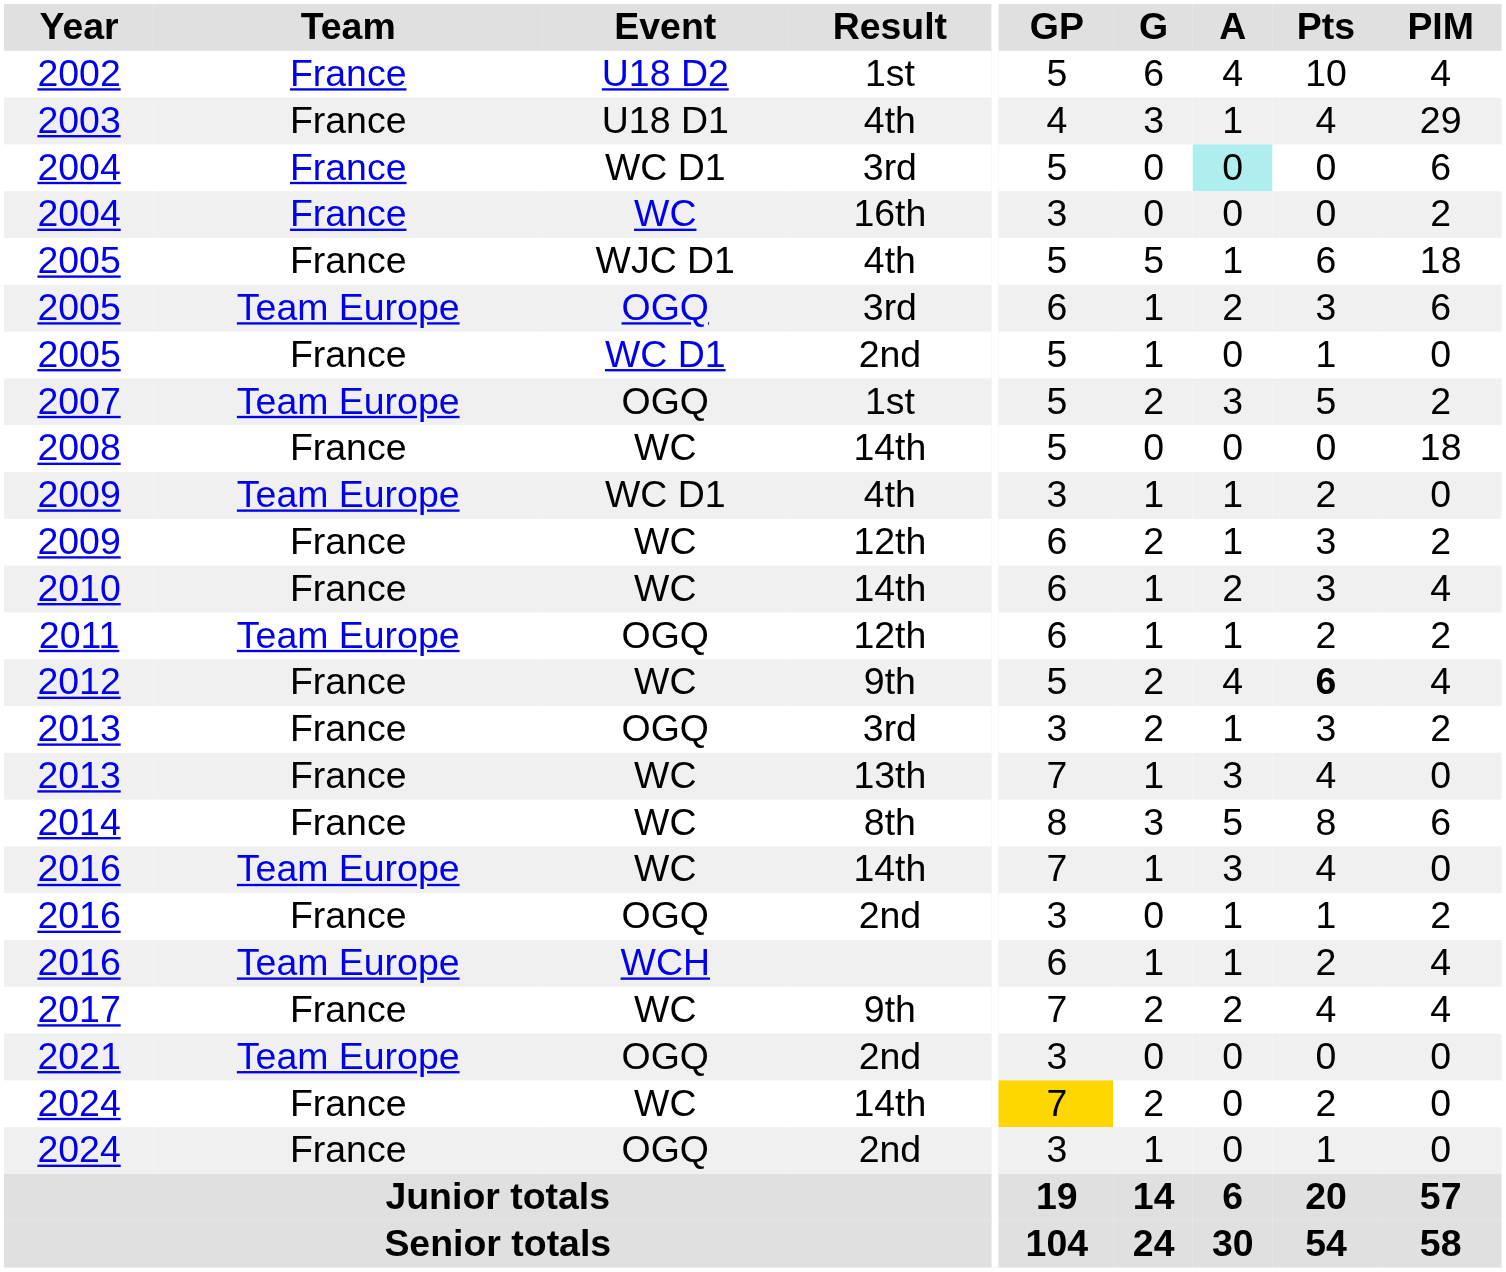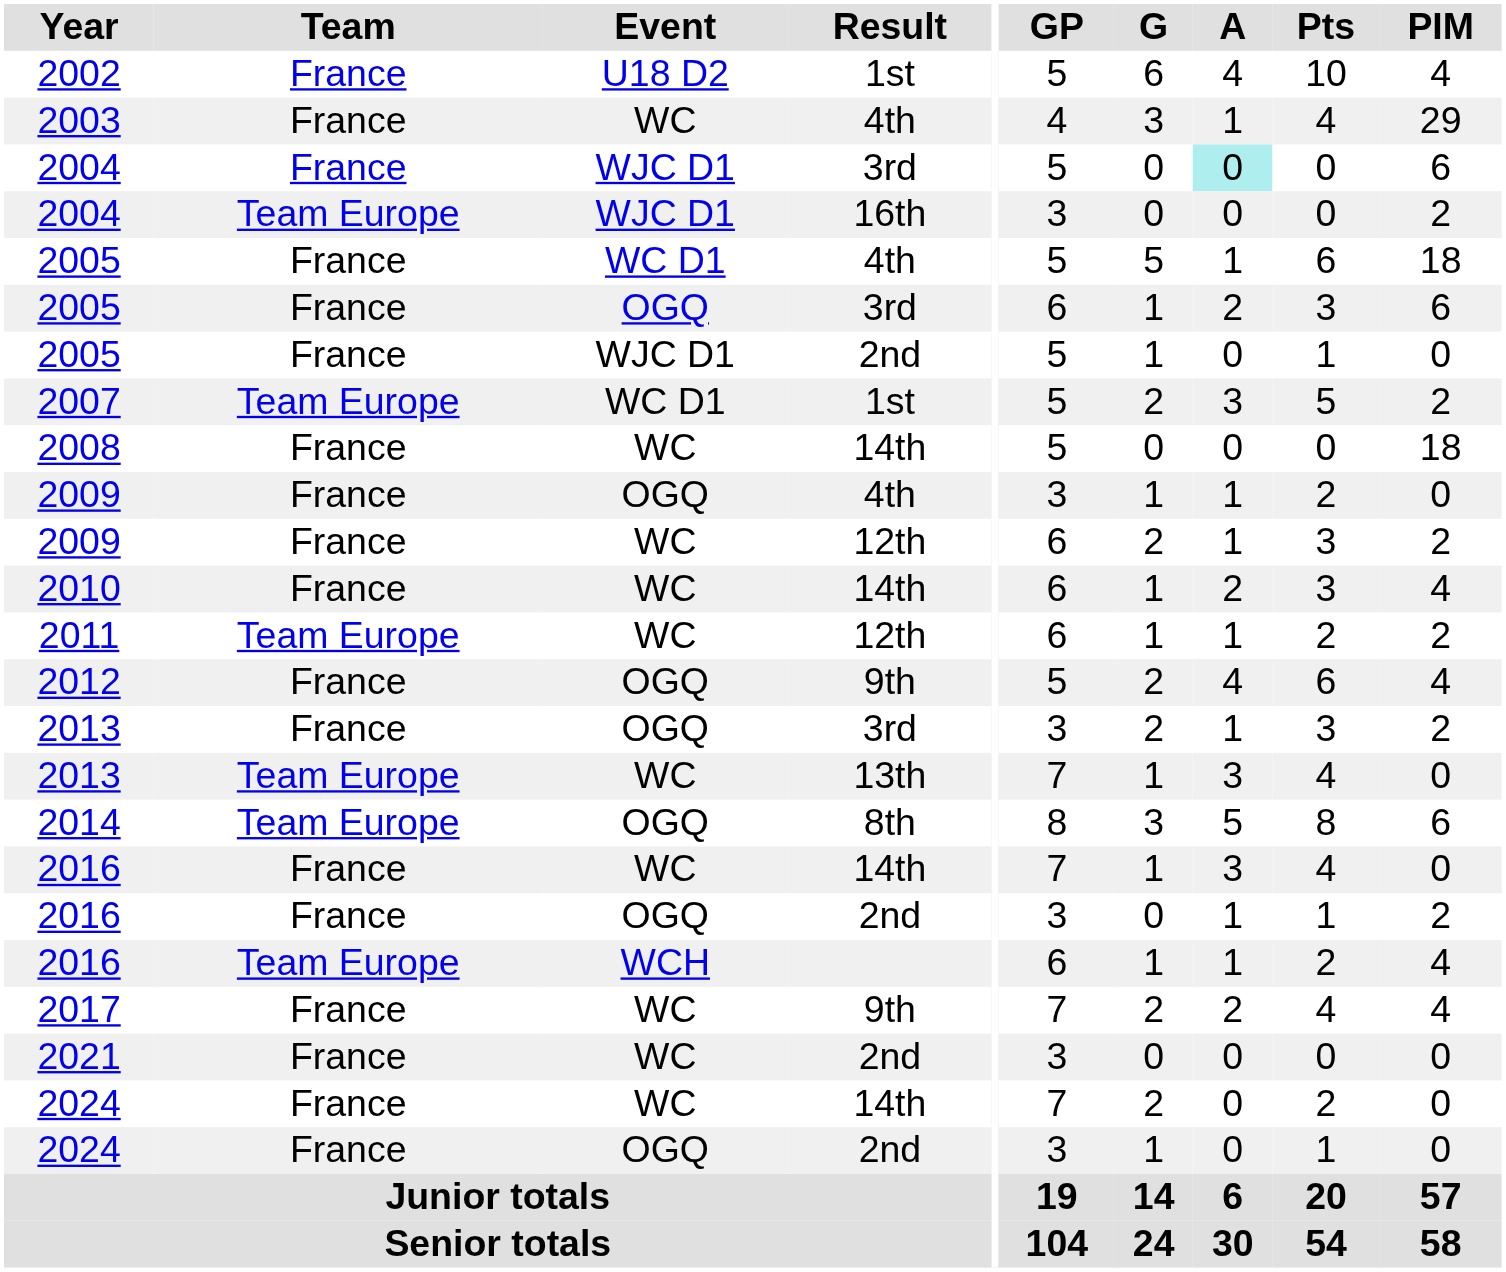2003 | Event: U18 D1 -> WC
2004 / 3rd | Event: WC D1 -> WJC D1
2004 / 16th | Team: France -> Team Europe
2004 / 16th | Event: WC -> WJC D1
2005 / 4th | Event: WJC D1 -> WC D1
2005 / 3rd | Team: Team Europe -> France
2005 / 2nd | Event: WC D1 -> WJC D1
2007 | Event: OGQ -> WC D1
2009 / 4th | Team: Team Europe -> France
2009 / 4th | Event: WC D1 -> OGQ
2011 | Event: OGQ -> WC
2012 | Event: WC -> OGQ
2012 | Pts: bold -> normal
2013 / 13th | Team: France -> Team Europe
2014 | Team: France -> Team Europe
2014 | Event: WC -> OGQ
2016 / 14th | Team: Team Europe -> France
2021 | Team: Team Europe -> France
2021 | Event: OGQ -> WC
2024 / 14th | GP: gold background -> no background
